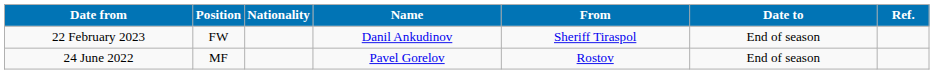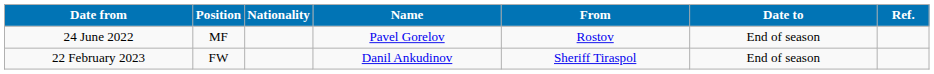rows swapped: 24 June 2022 <-> 22 February 2023
